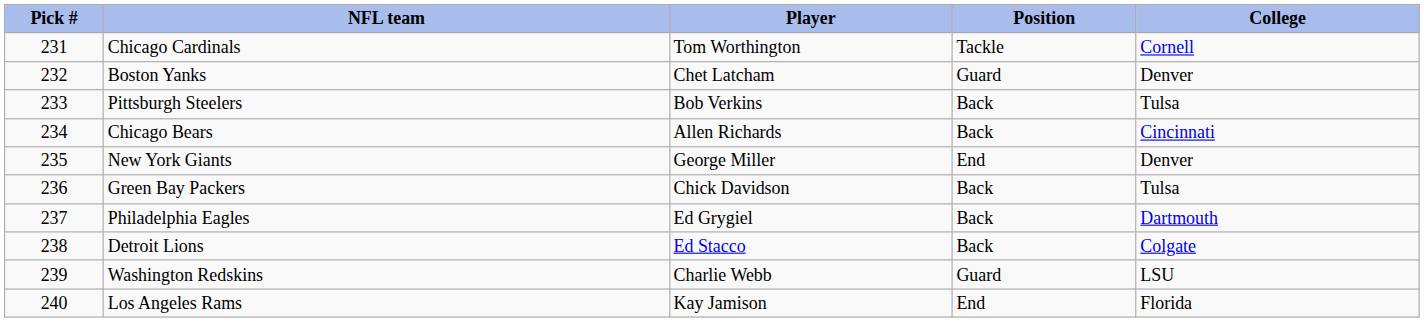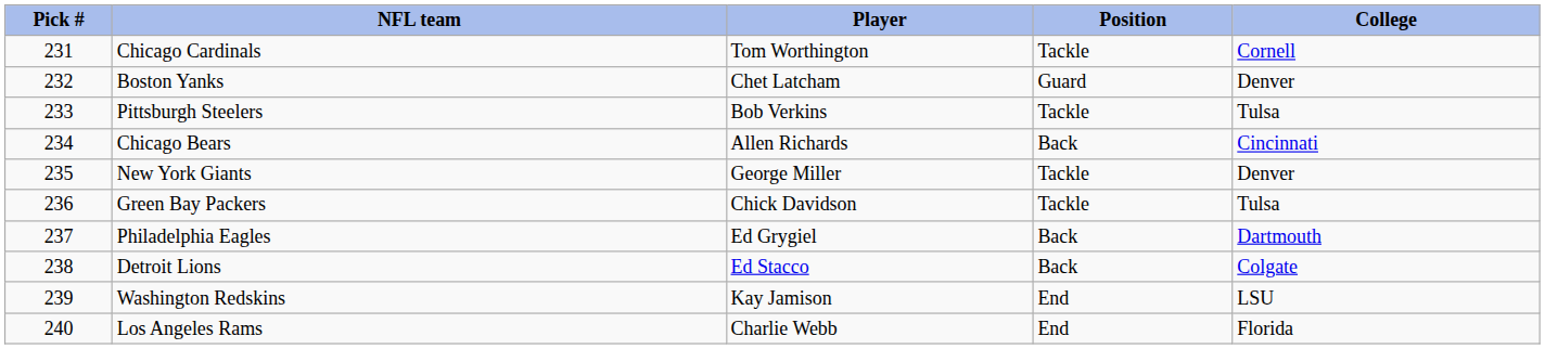Pittsburgh Steelers | Position: Back -> Tackle
New York Giants | Position: End -> Tackle
Green Bay Packers | Position: Back -> Tackle
Washington Redskins | Player: Charlie Webb -> Kay Jamison
Washington Redskins | Position: Guard -> End
Los Angeles Rams | Player: Kay Jamison -> Charlie Webb
